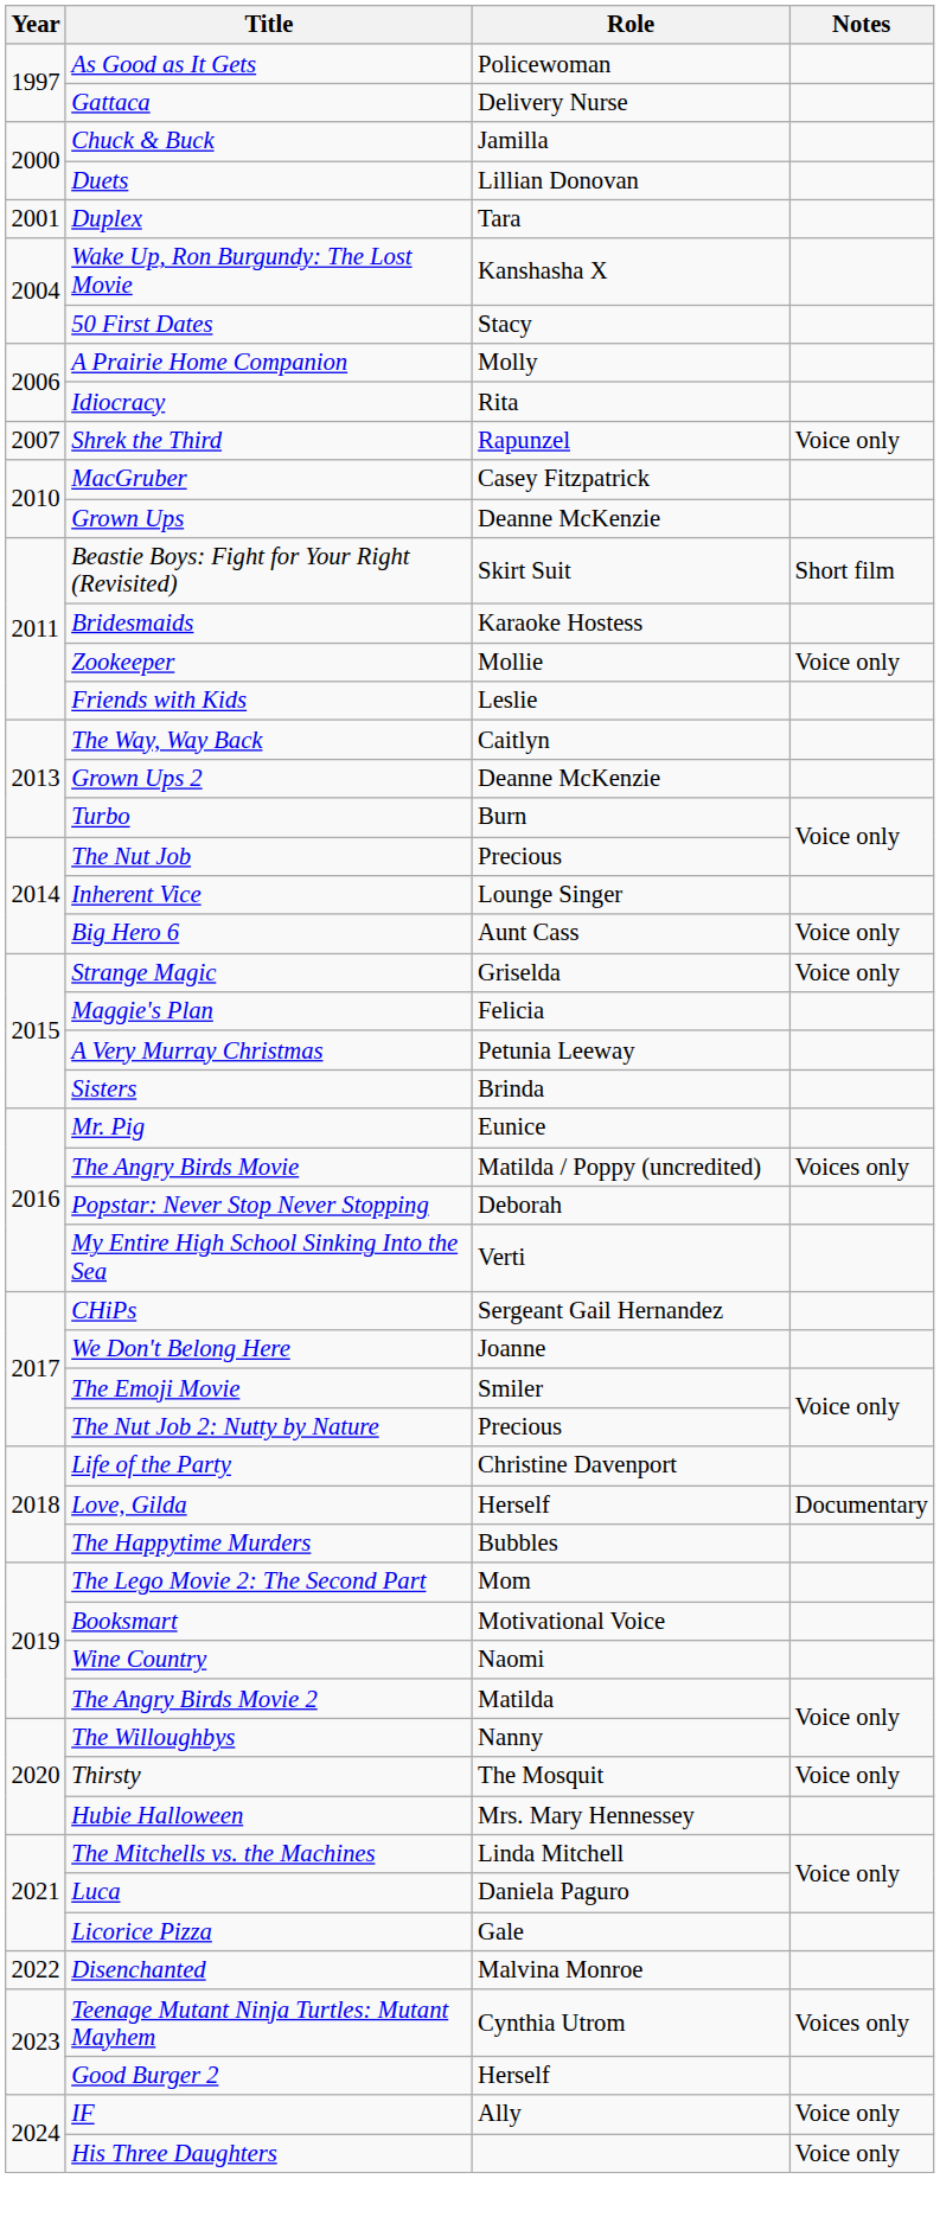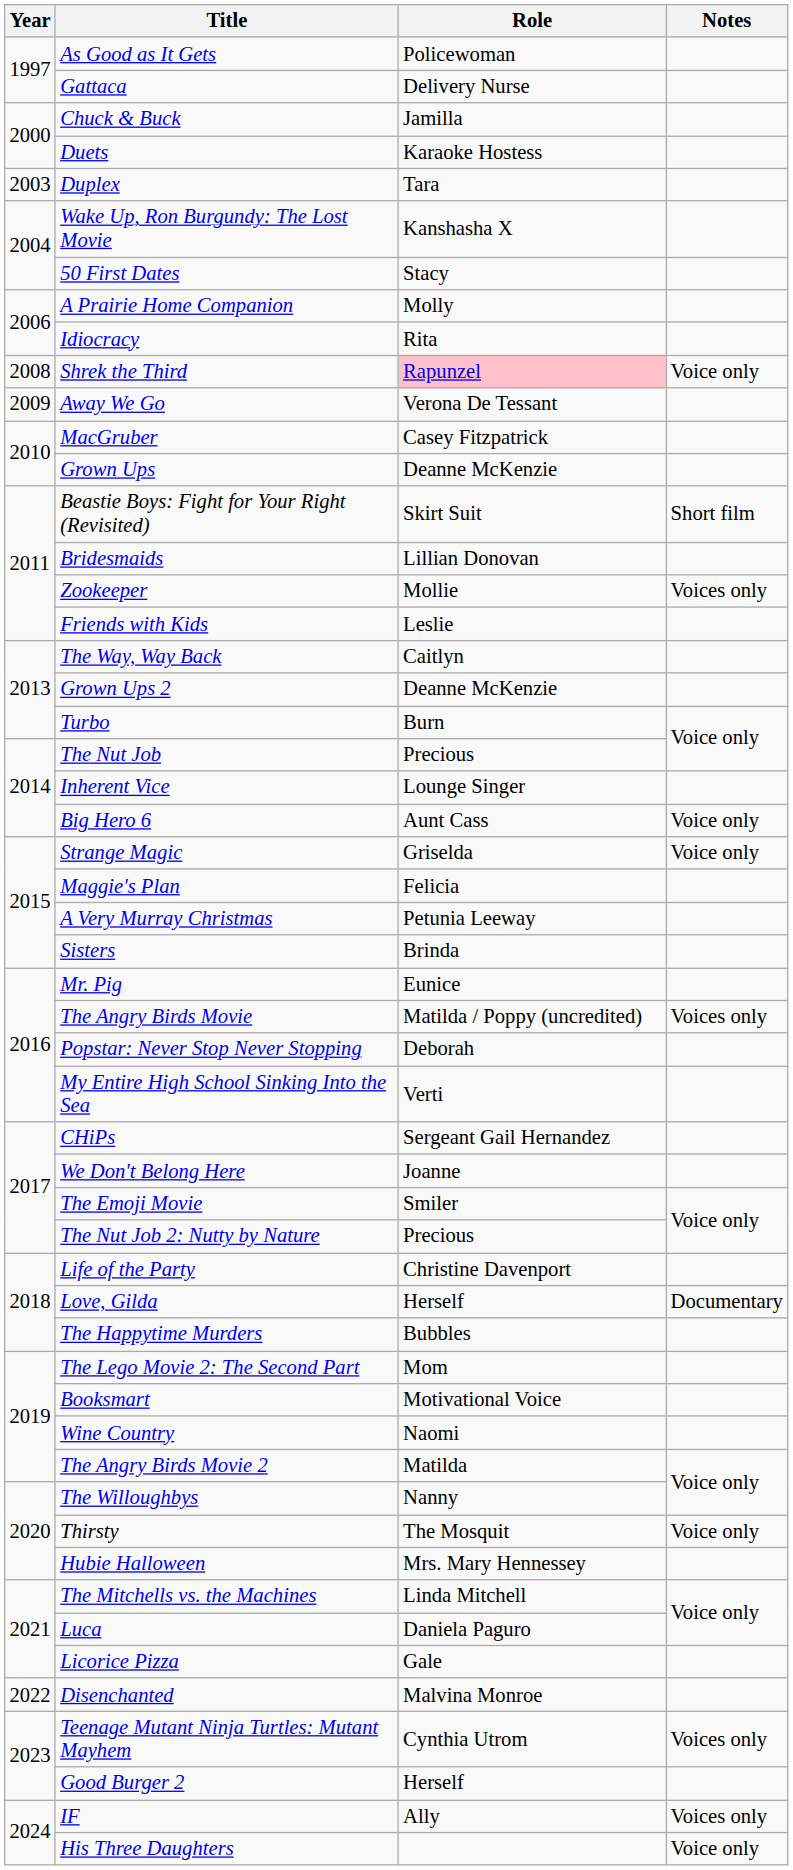Duets | Role: Lillian Donovan -> Karaoke Hostess
Duplex | Year: 2001 -> 2003
Shrek the Third | Year: 2007 -> 2008
Shrek the Third | Role: no background -> pink background
+ row: 2009 | Away We Go | Verona De Tessant
Bridesmaids | Role: Karaoke Hostess -> Lillian Donovan
Zookeeper | Notes: Voice only -> Voices only
IF | Notes: Voice only -> Voices only
